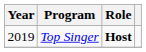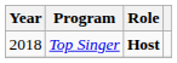Top Singer | Year: 2019 -> 2018
